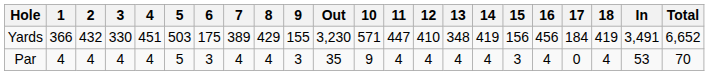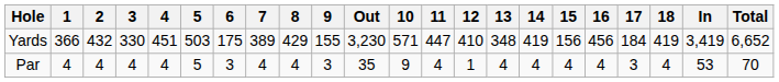Yards | In: 3,491 -> 3,419
Par | 12: 4 -> 1
Par | 15: 3 -> 4
Par | 17: 0 -> 3
